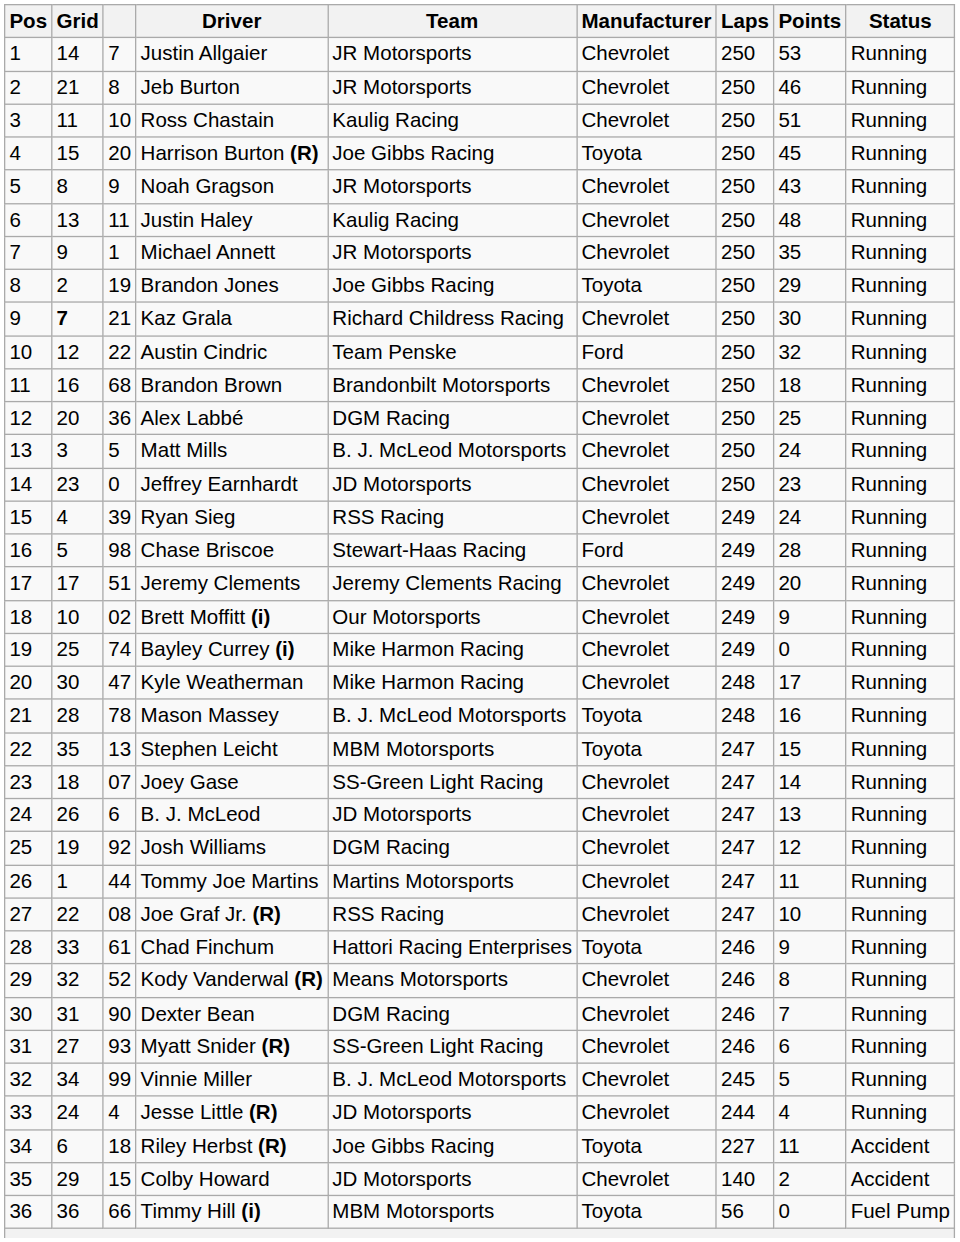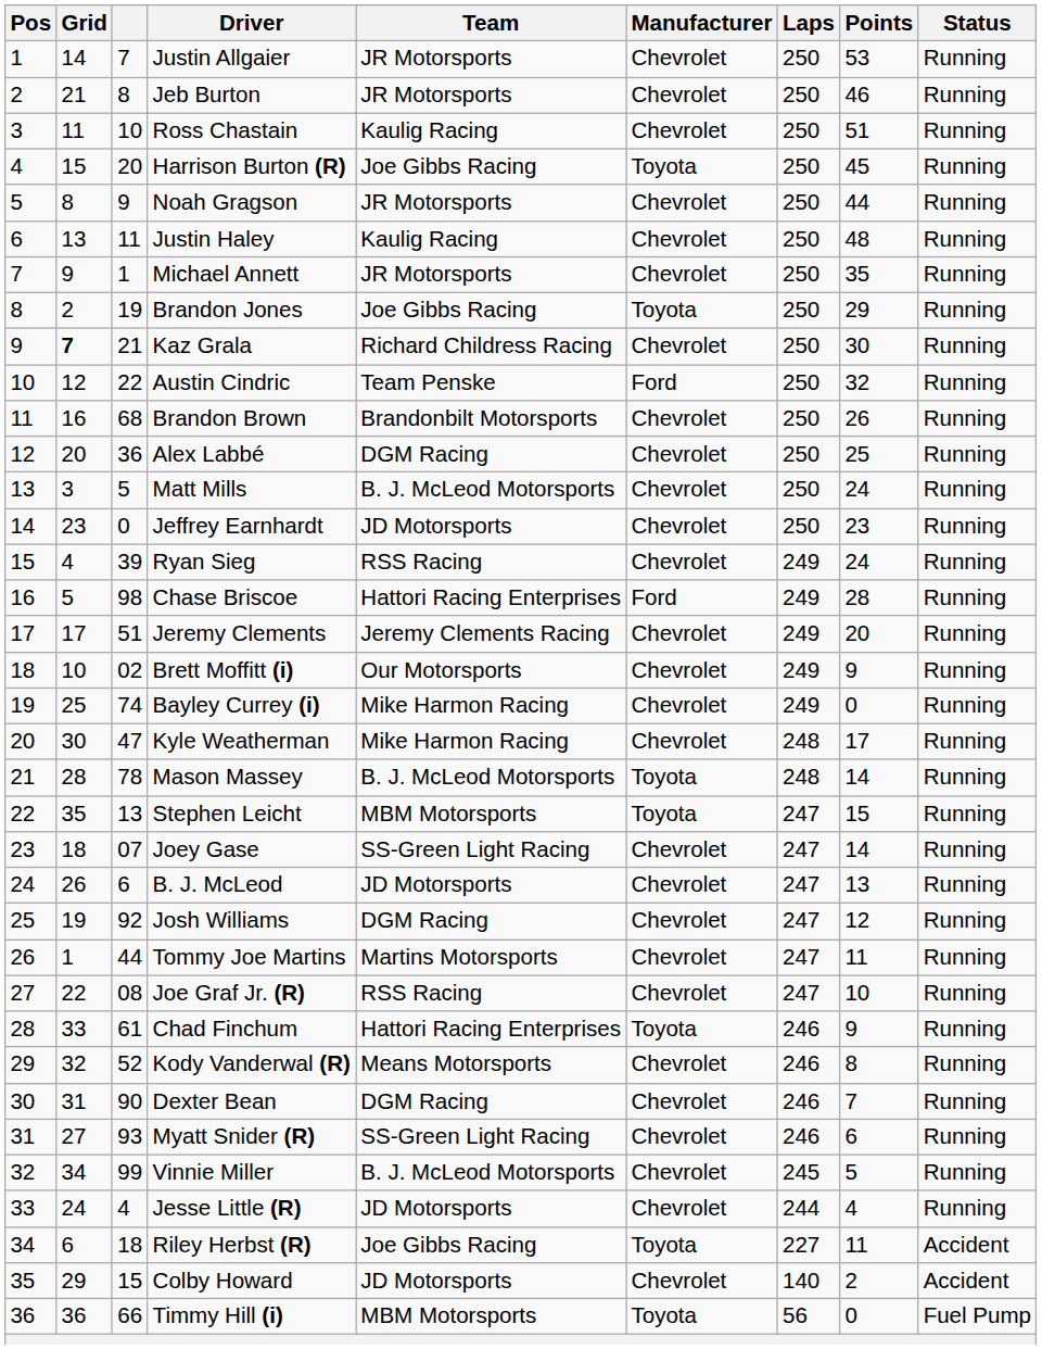Noah Gragson | Points: 43 -> 44
Brandon Brown | Points: 18 -> 26
Chase Briscoe | Team: Stewart-Haas Racing -> Hattori Racing Enterprises
Mason Massey | Points: 16 -> 14
